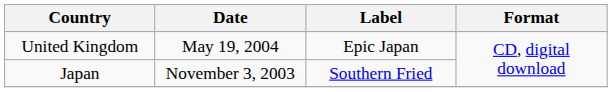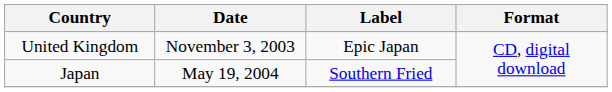United Kingdom | Date: May 19, 2004 -> November 3, 2003
Japan | Date: November 3, 2003 -> May 19, 2004
